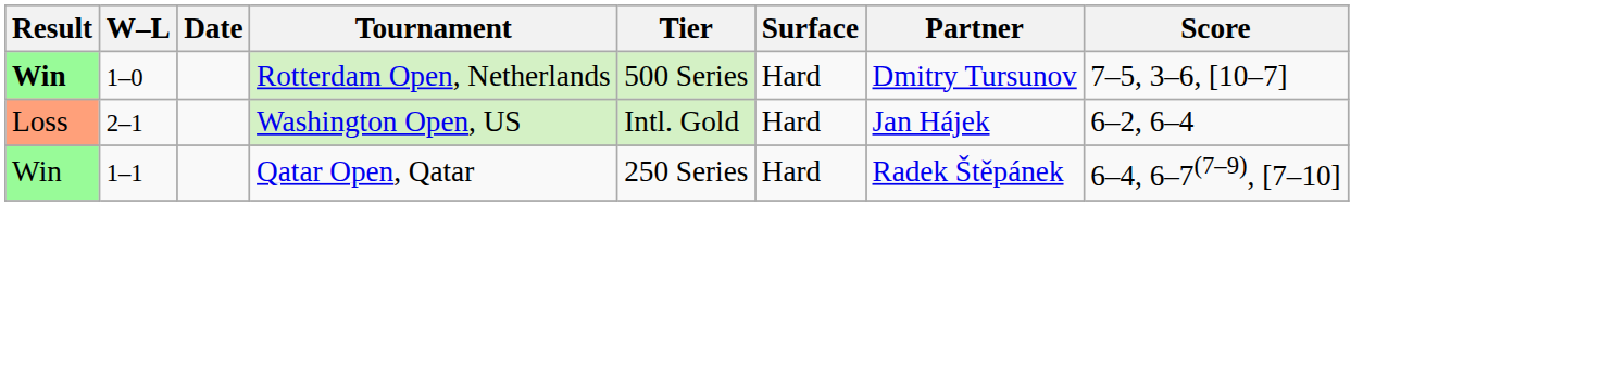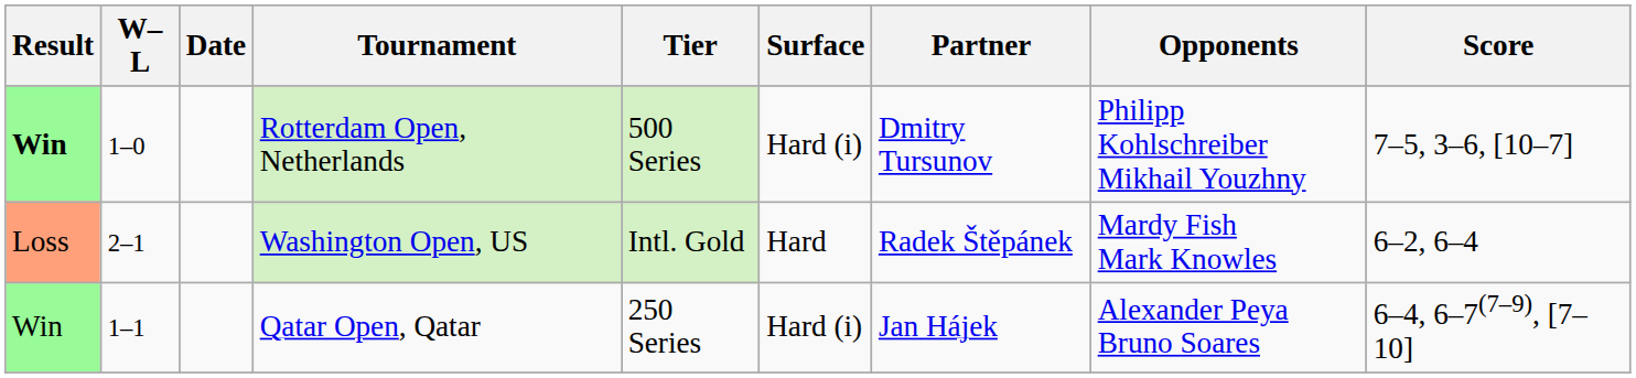+ column: Opponents | Philipp Kohlschreiber Mikhail Youzhny | Mardy Fish Mark Knowles | Alexander Peya Bruno Soares
Rotterdam Open, Netherlands | Surface: Hard -> Hard (i)
Washington Open, US | Partner: Jan Hájek -> Radek Štěpánek
Qatar Open, Qatar | Surface: Hard -> Hard (i)
Qatar Open, Qatar | Partner: Radek Štěpánek -> Jan Hájek
